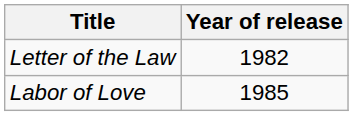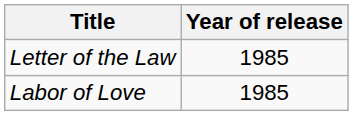Letter of the Law | Year of release: 1982 -> 1985
